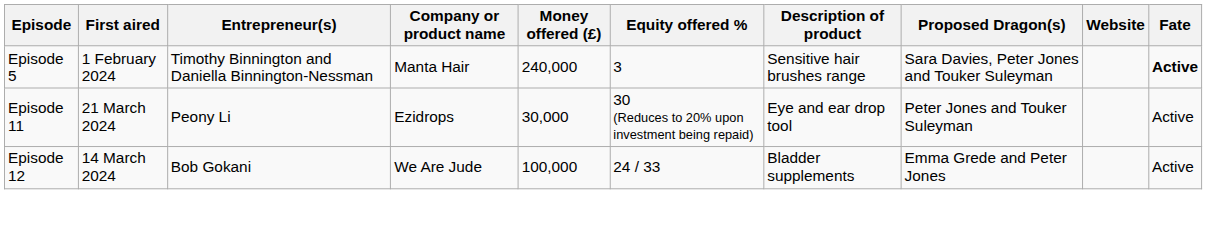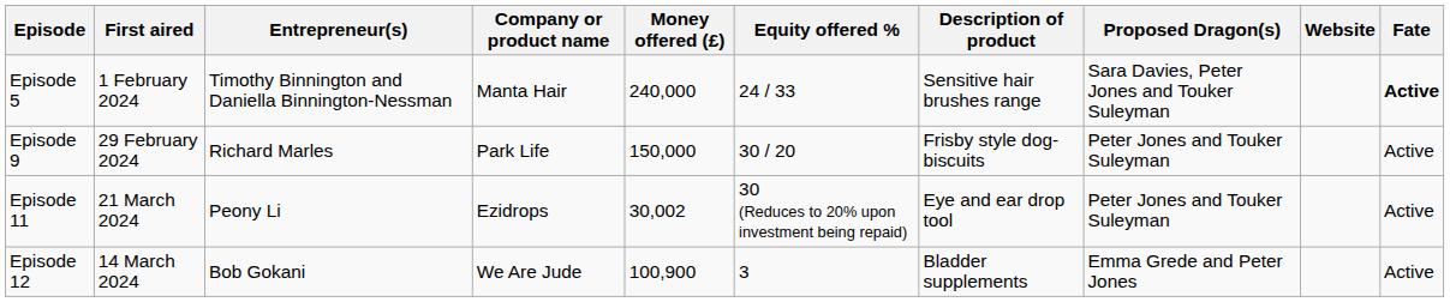Episode 5 | Equity offered %: 3 -> 24 / 33
+ row: Episode 9 | 29 February 2024 | Richard Marles | Park Life | 150,000 | 30 / 20 | Frisby style dog-biscuits | Peter Jones and Touker Suleyman | Active
Episode 11 | Money offered (£): 30,000 -> 30,002
Episode 12 | Money offered (£): 100,000 -> 100,900
Episode 12 | Equity offered %: 24 / 33 -> 3
